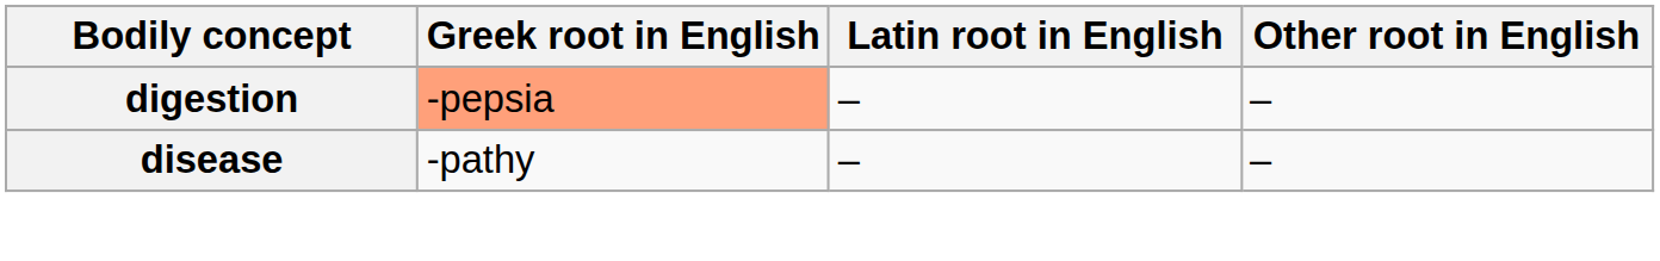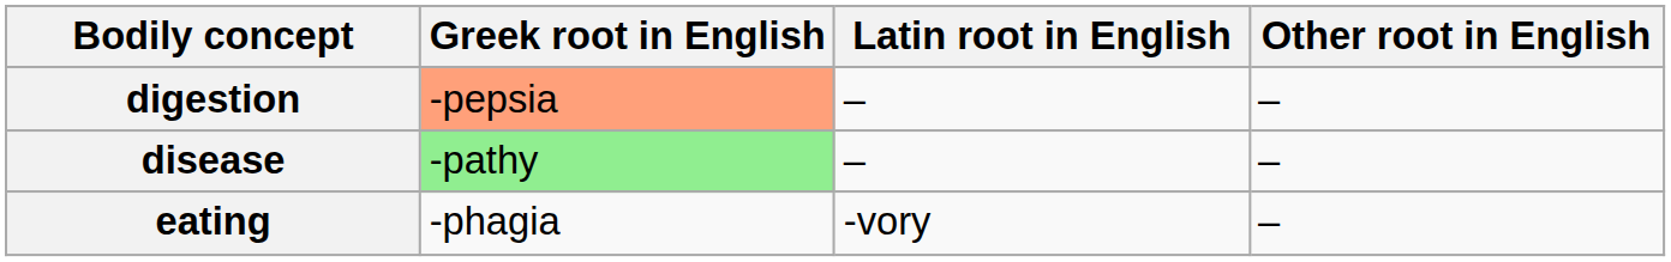disease | Greek root in English: no background -> lightgreen background
+ row: eating | -phagia | -vory | –
